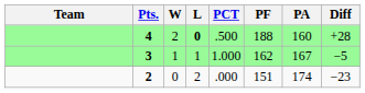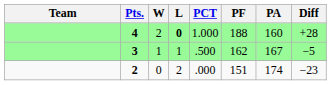4 | PCT: .500 -> 1.000
3 | PCT: 1.000 -> .500
